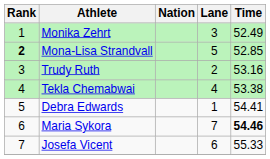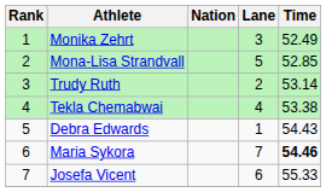Mona-Lisa Strandvall | Rank: bold -> normal
Trudy Ruth | Time: 53.16 -> 53.14
Debra Edwards | Time: 54.41 -> 54.43
